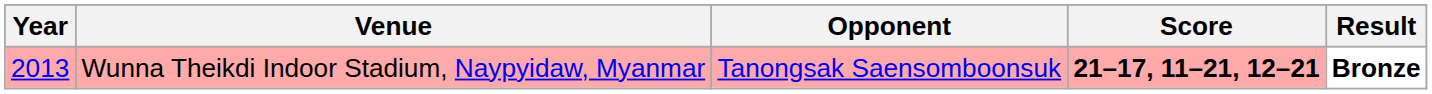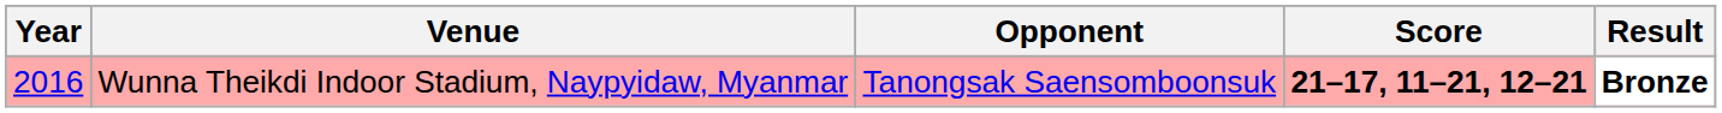Wunna Theikdi Indoor Stadium, Naypyidaw, Myanmar | Year: 2013 -> 2016
